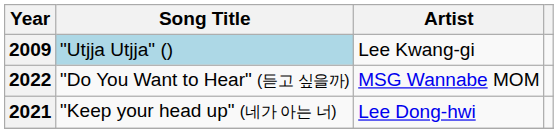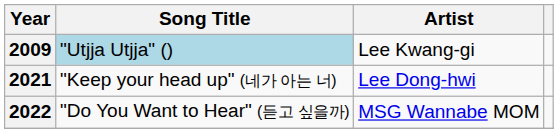rows swapped: 2021 <-> 2022
